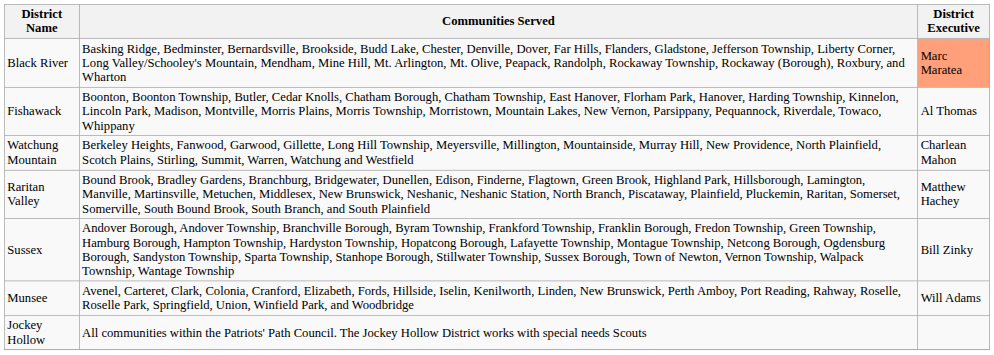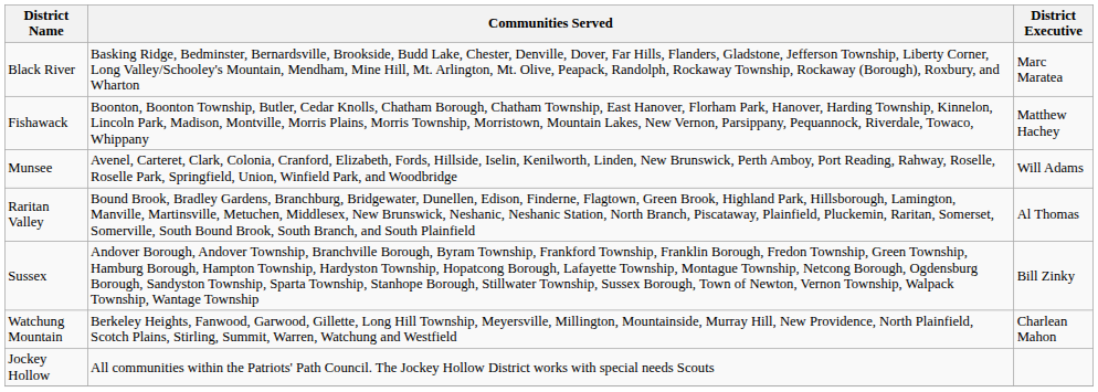Black River | District Executive: lightsalmon background -> no background
Fishawack | District Executive: Al Thomas -> Matthew Hachey
rows swapped: Munsee <-> Watchung Mountain
Raritan Valley | District Executive: Matthew Hachey -> Al Thomas
